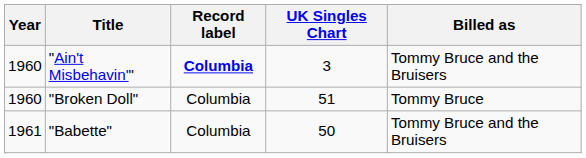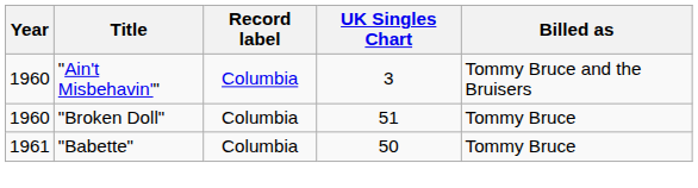"Ain't Misbehavin'" | Record label: bold -> normal
"Babette" | Billed as: Tommy Bruce and the Bruisers -> Tommy Bruce
